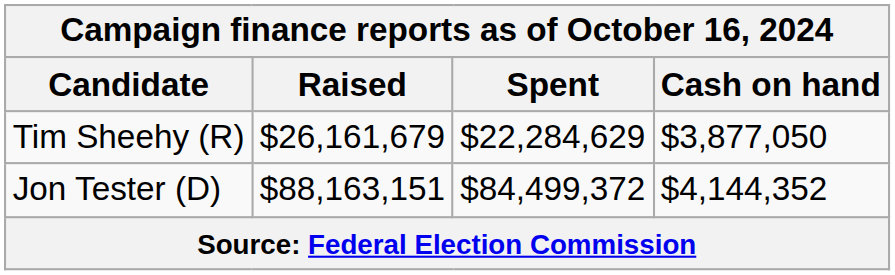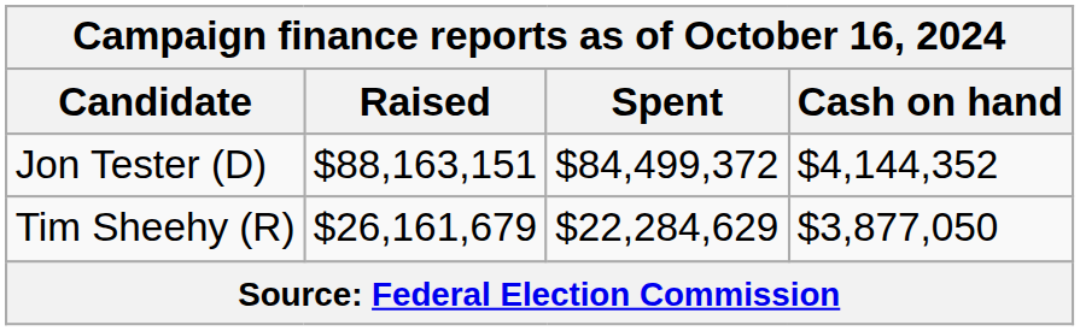rows swapped: Jon Tester (D) <-> Tim Sheehy (R)
